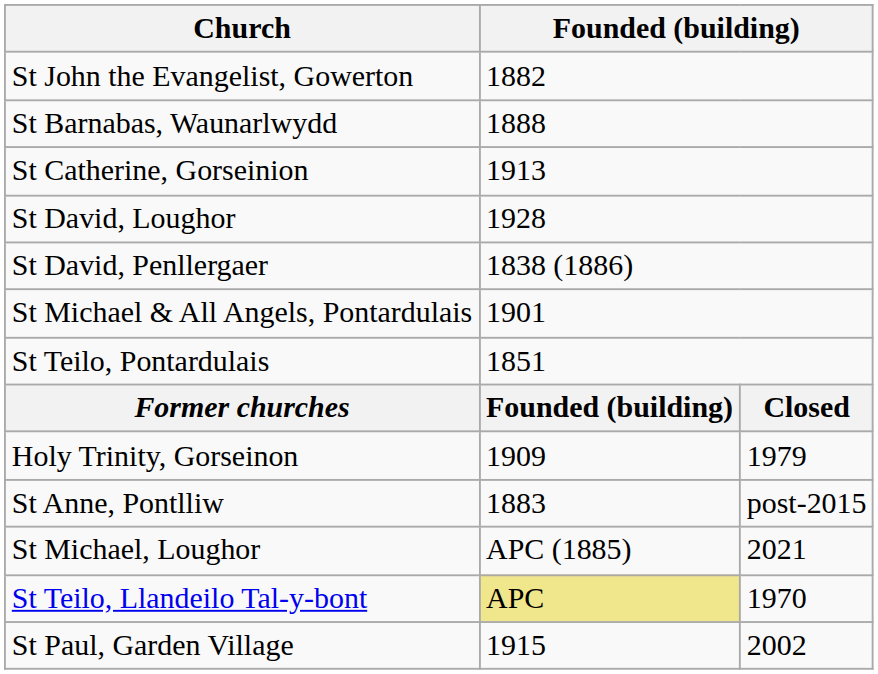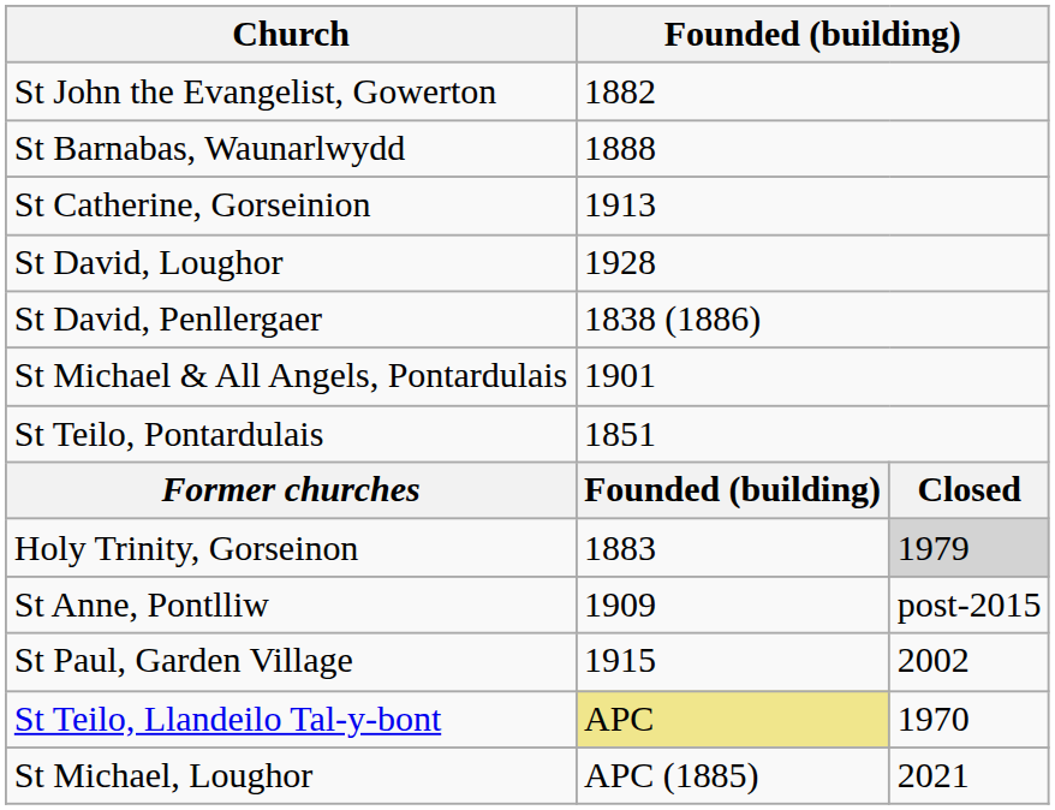Holy Trinity, Gorseinon | column 2: 1909 -> 1883
Holy Trinity, Gorseinon | column 3: no background -> lightgrey background
St Anne, Pontlliw | column 2: 1883 -> 1909
rows swapped: St Michael, Loughor <-> St Paul, Garden Village
